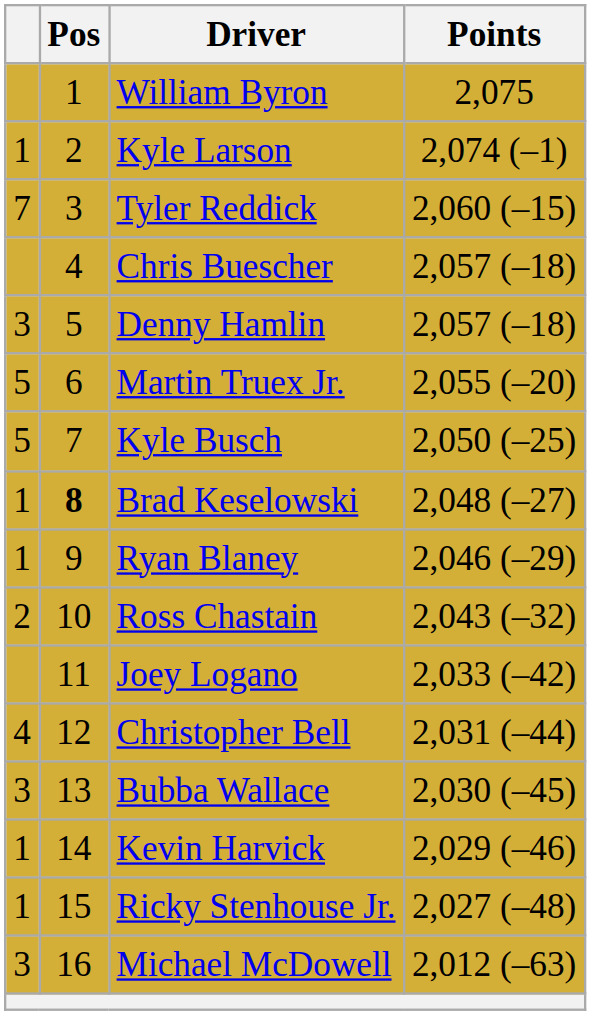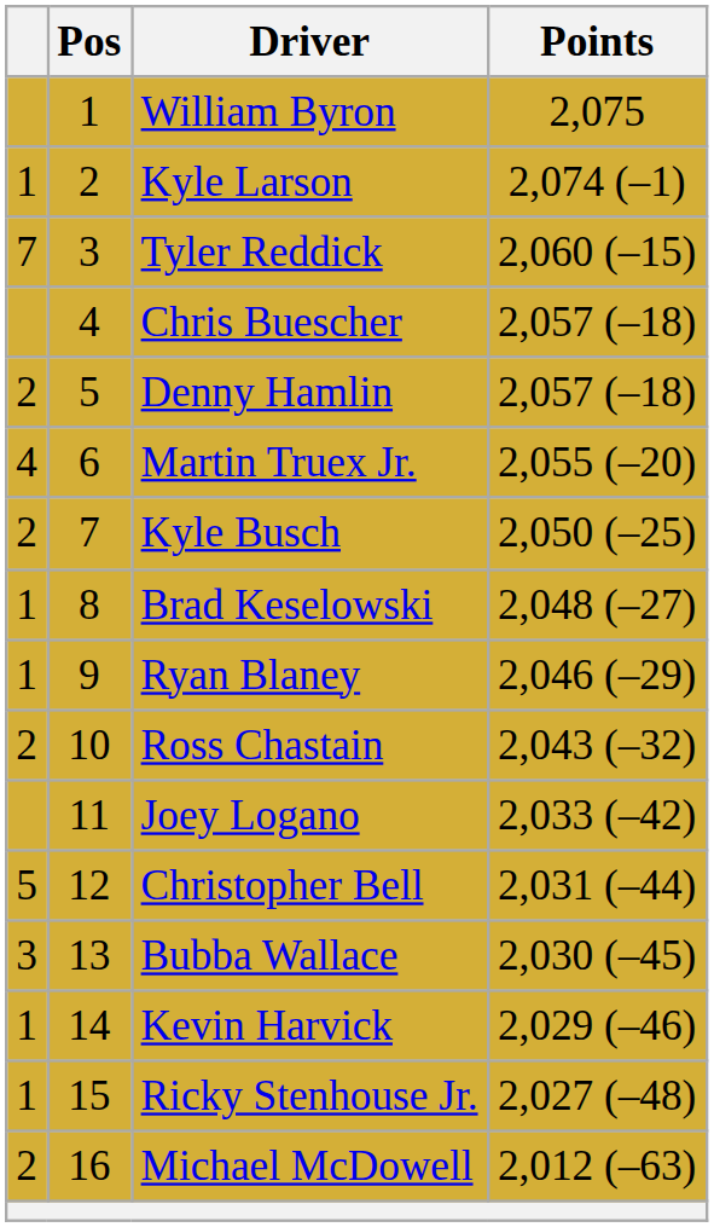Denny Hamlin | column 1: 3 -> 2
Martin Truex Jr. | column 1: 5 -> 4
Kyle Busch | column 1: 5 -> 2
Brad Keselowski | Pos: bold -> normal
Christopher Bell | column 1: 4 -> 5
Michael McDowell | column 1: 3 -> 2
